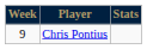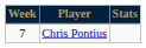Chris Pontius | Week: 9 -> 7
